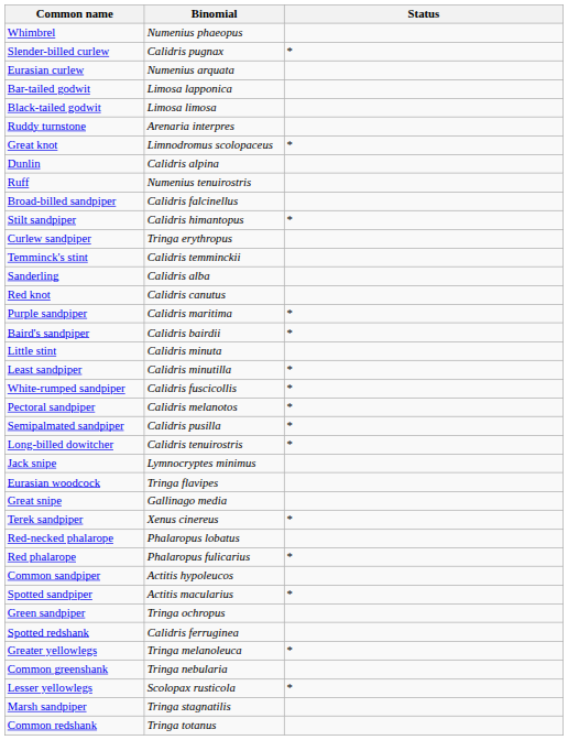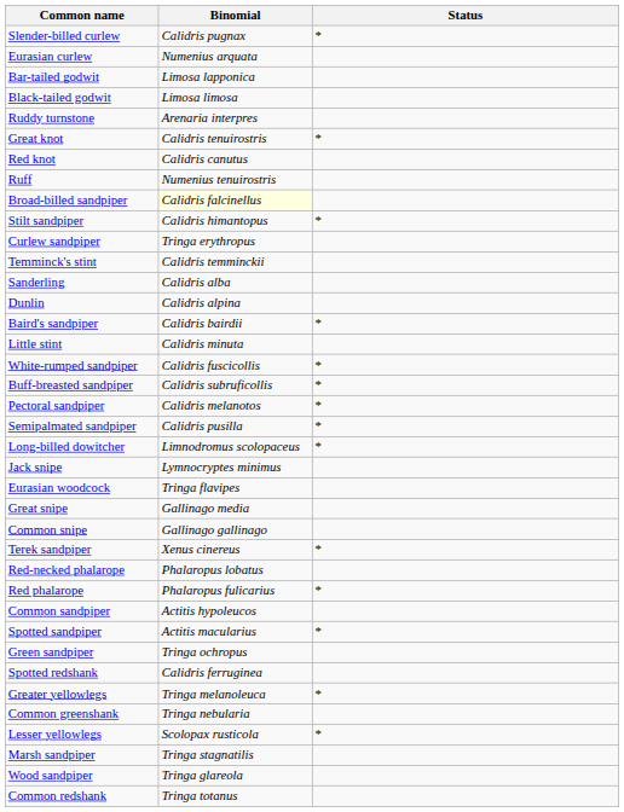- row: Whimbrel | Numenius phaeopus
Great knot | Binomial: Limnodromus scolopaceus -> Calidris tenuirostris
rows swapped: Red knot <-> Dunlin
Broad-billed sandpiper | Binomial: no background -> lightyellow background
- row: Purple sandpiper | Calidris maritima | *
- row: Least sandpiper | Calidris minutilla | *
+ row: Buff-breasted sandpiper | Calidris subruficollis | *
Long-billed dowitcher | Binomial: Calidris tenuirostris -> Limnodromus scolopaceus
+ row: Common snipe | Gallinago gallinago
+ row: Wood sandpiper | Tringa glareola
